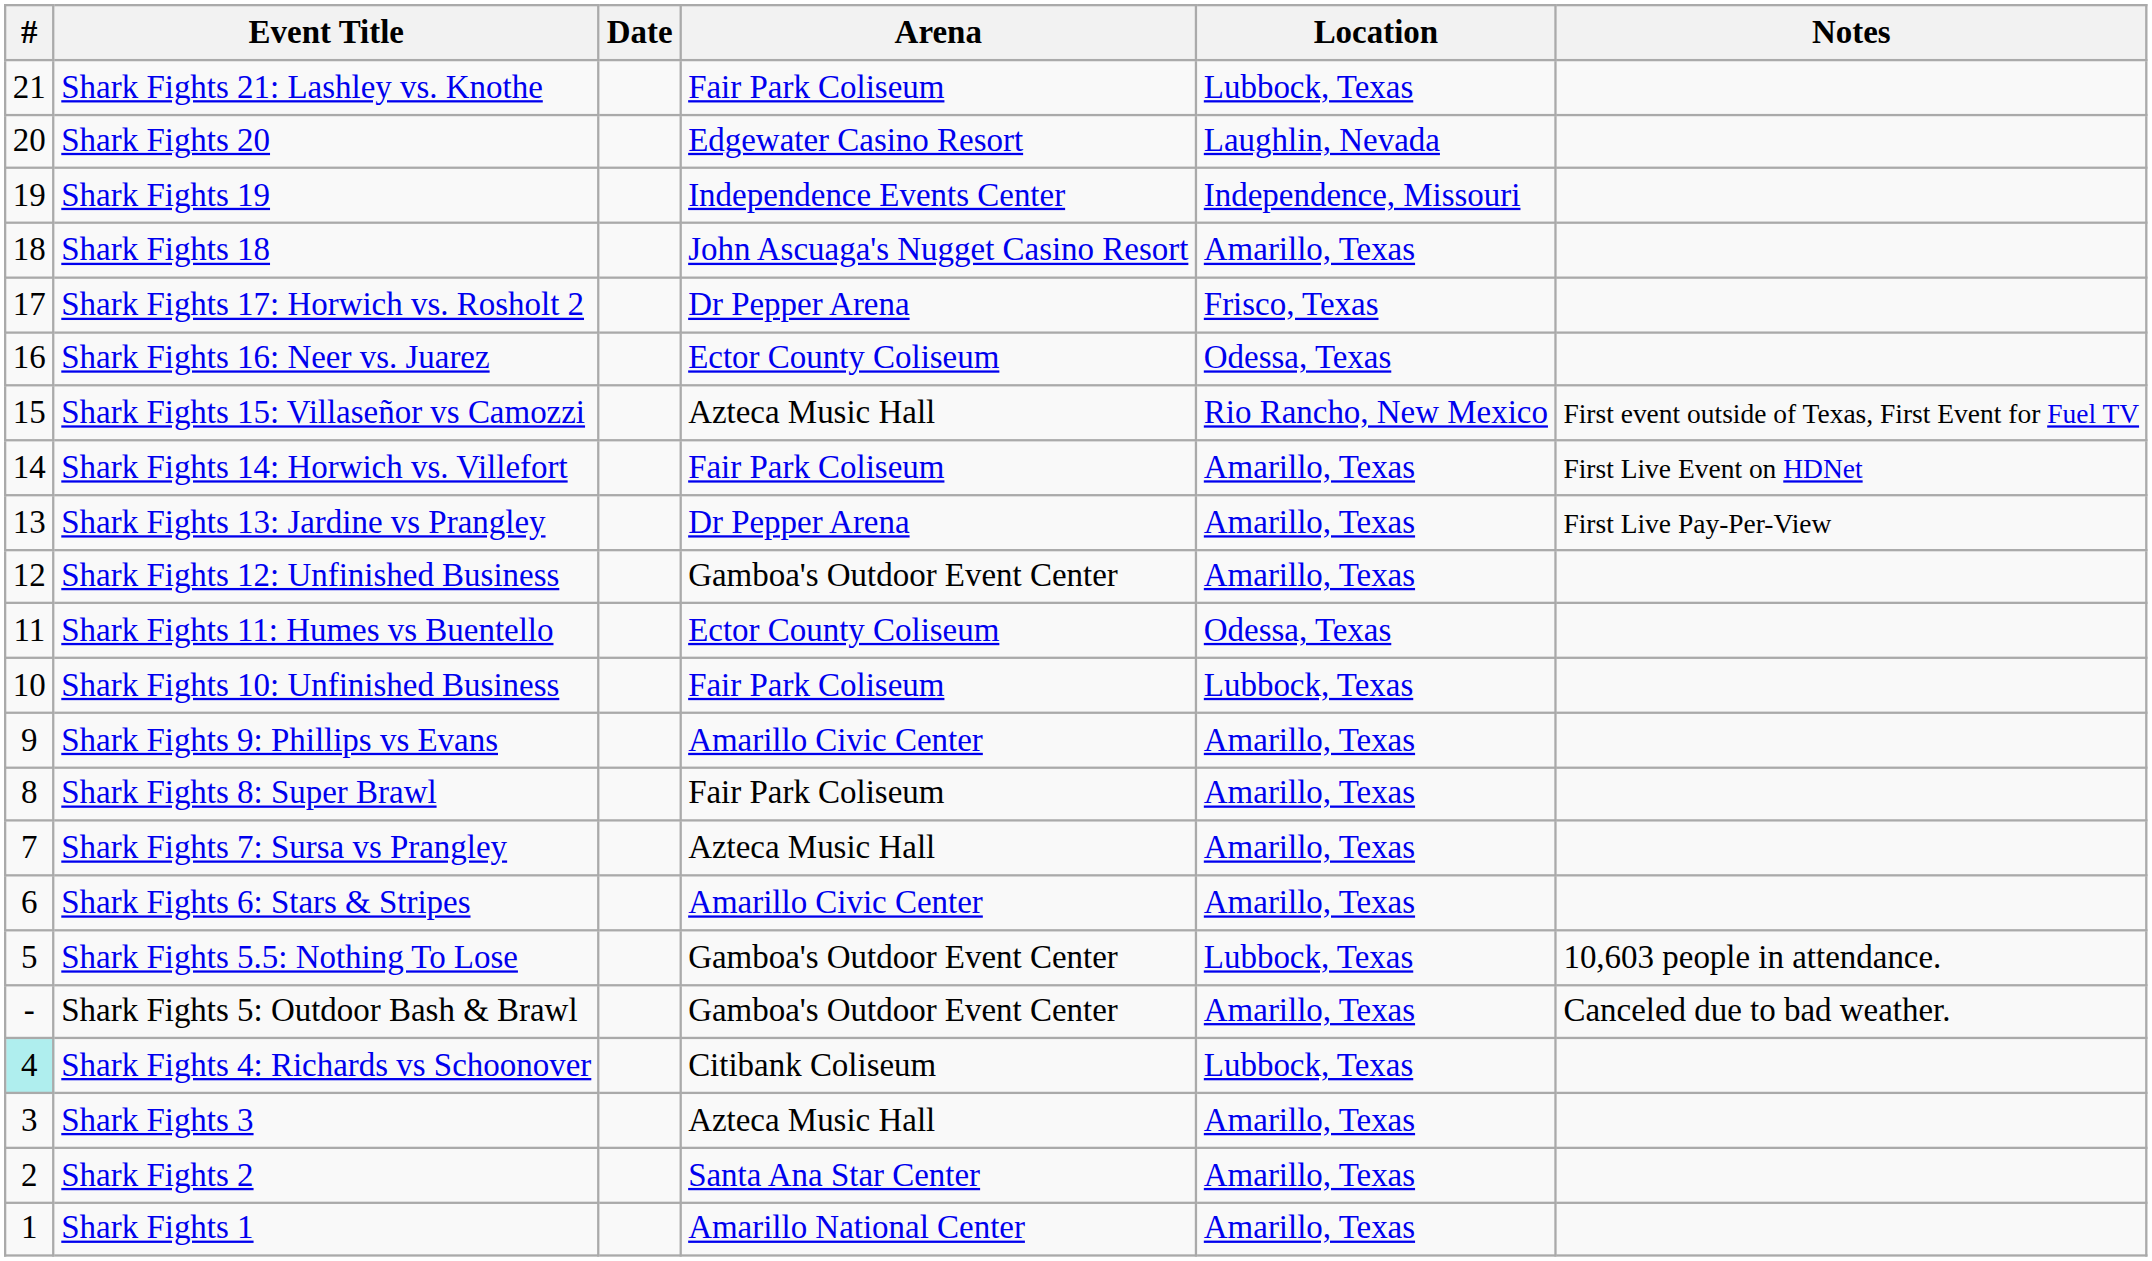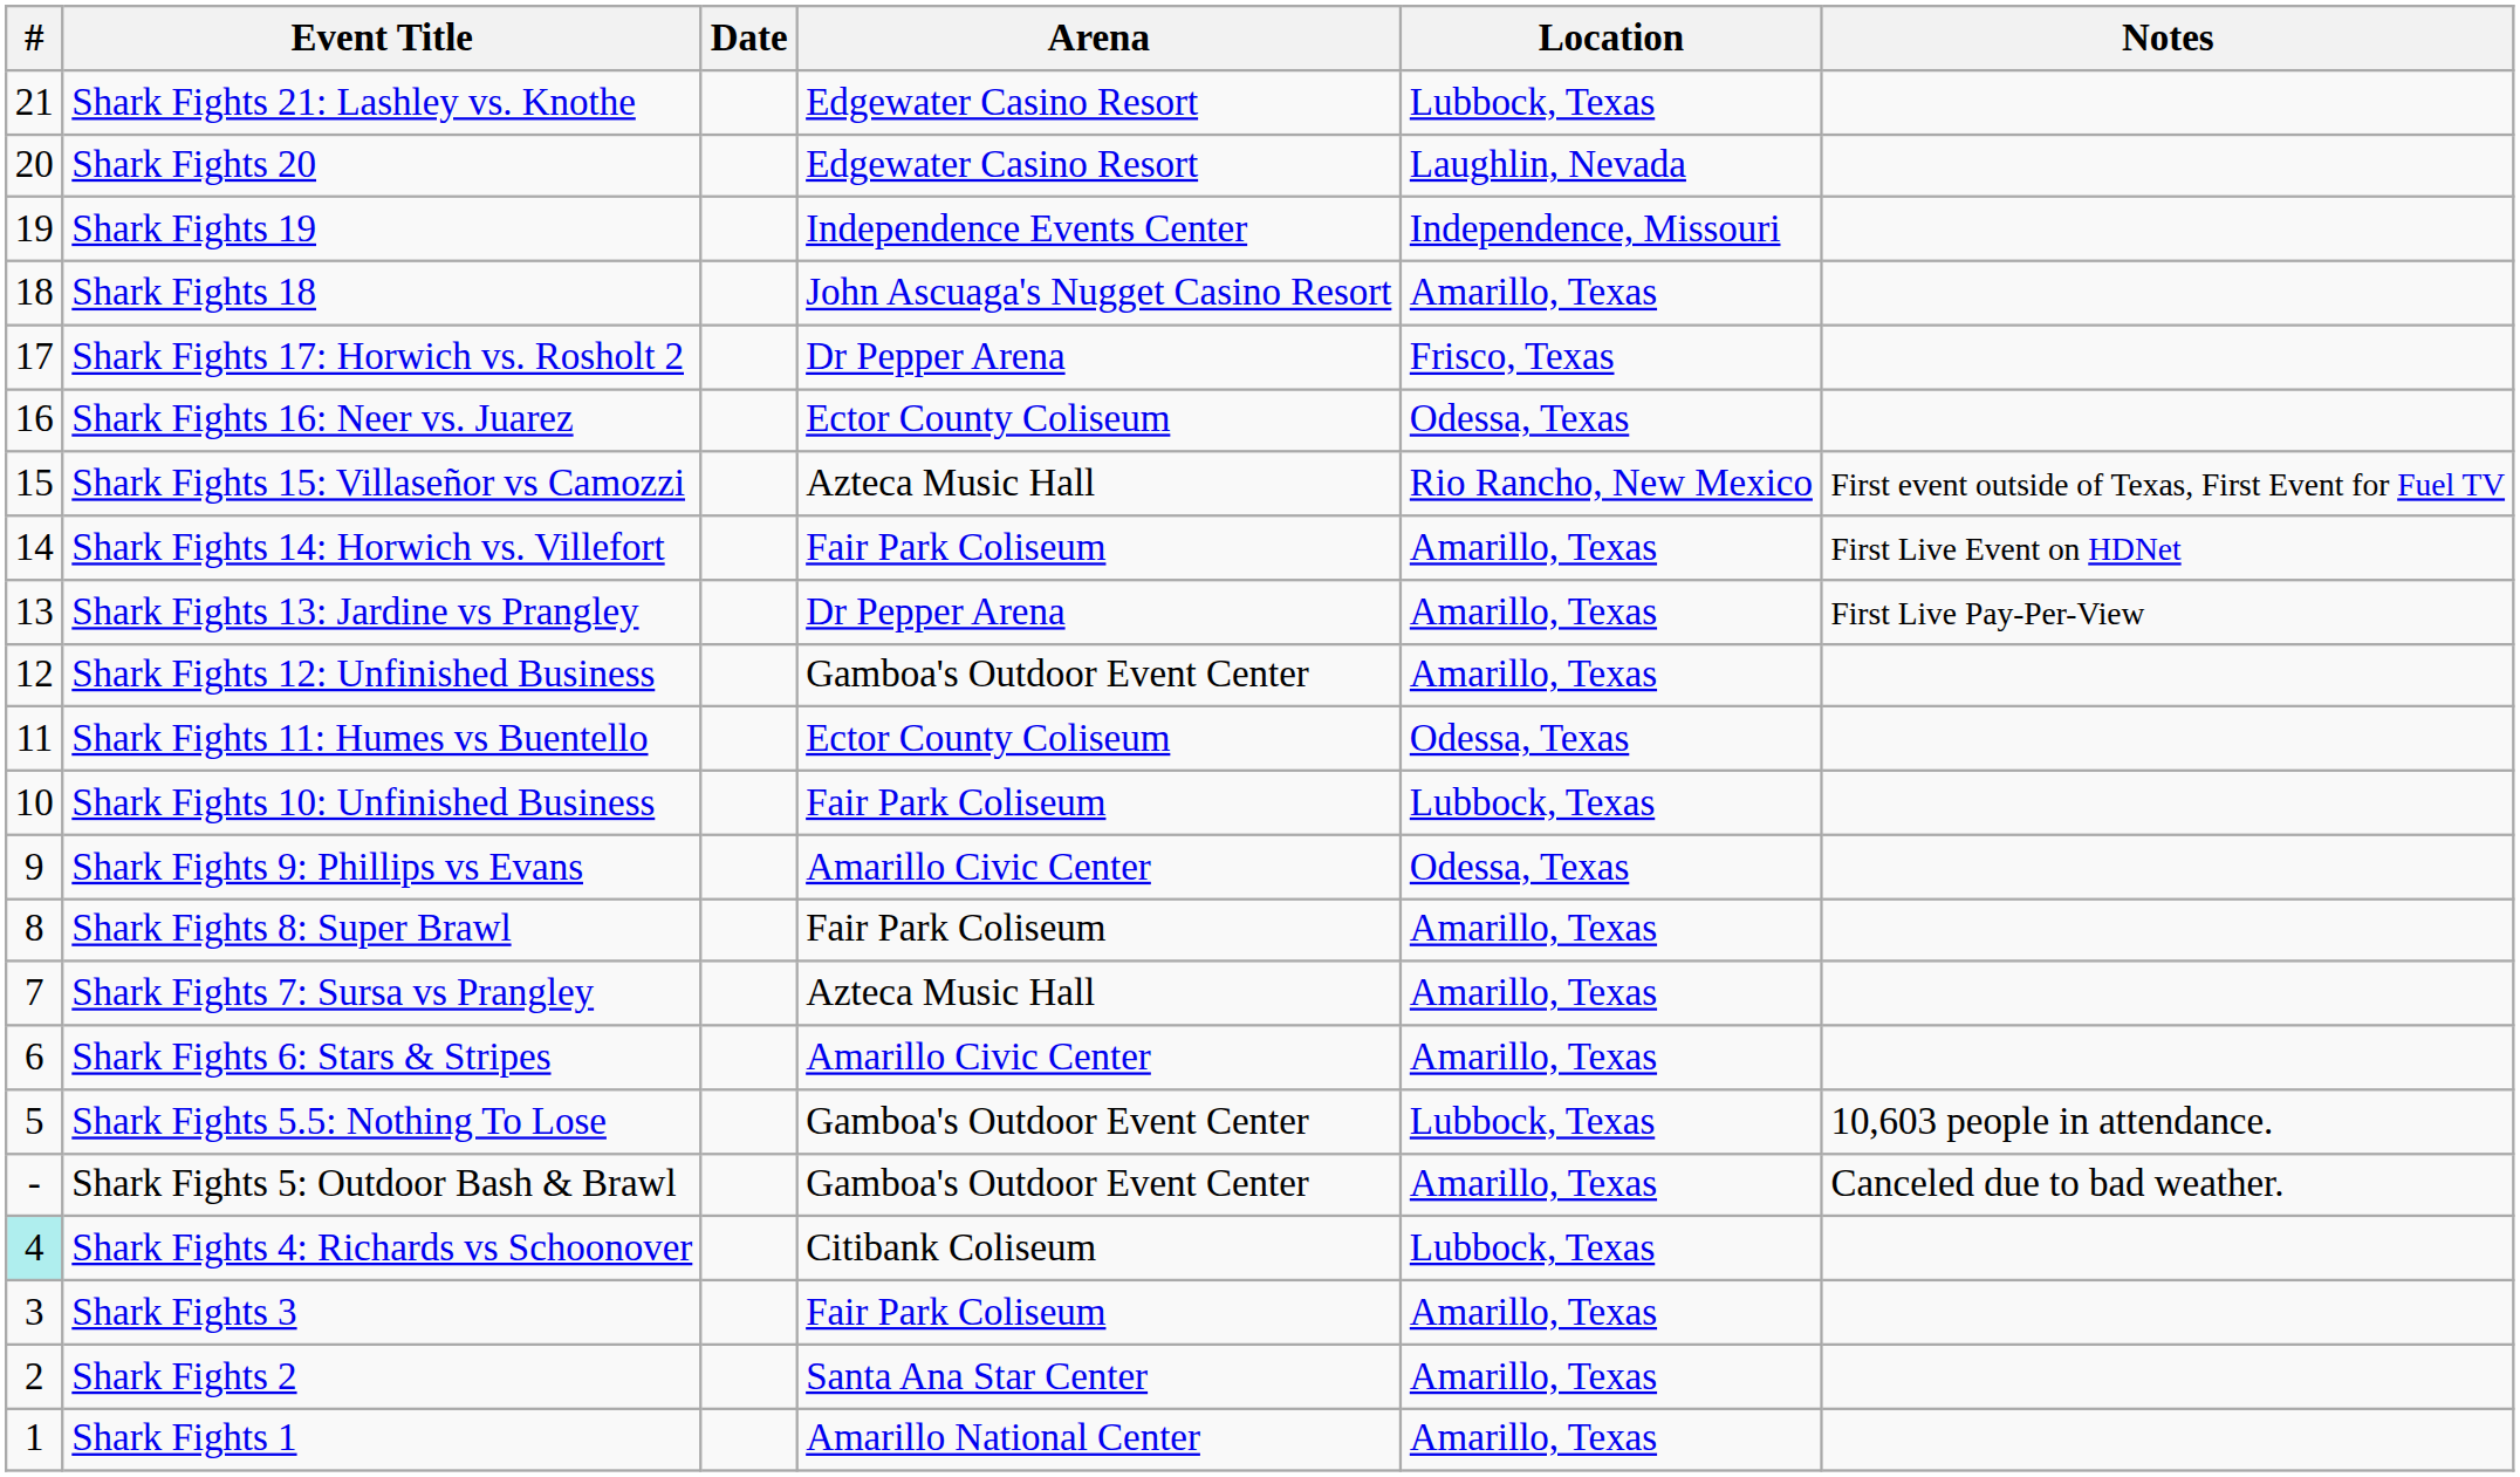Shark Fights 21: Lashley vs. Knothe | Arena: Fair Park Coliseum -> Edgewater Casino Resort
Shark Fights 9: Phillips vs Evans | Location: Amarillo, Texas -> Odessa, Texas
Shark Fights 3 | Arena: Azteca Music Hall -> Fair Park Coliseum
